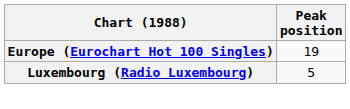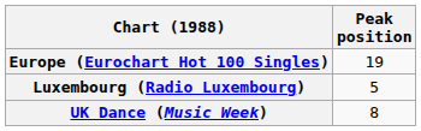+ row: UK Dance (Music Week) | 8
